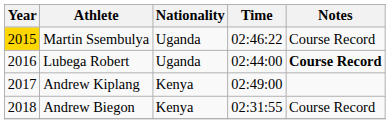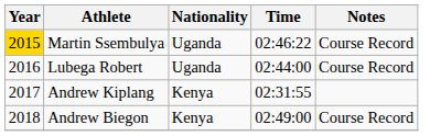Lubega Robert | Notes: bold -> normal
Andrew Kiplang | Time: 02:49:00 -> 02:31:55
Andrew Biegon | Time: 02:31:55 -> 02:49:00
